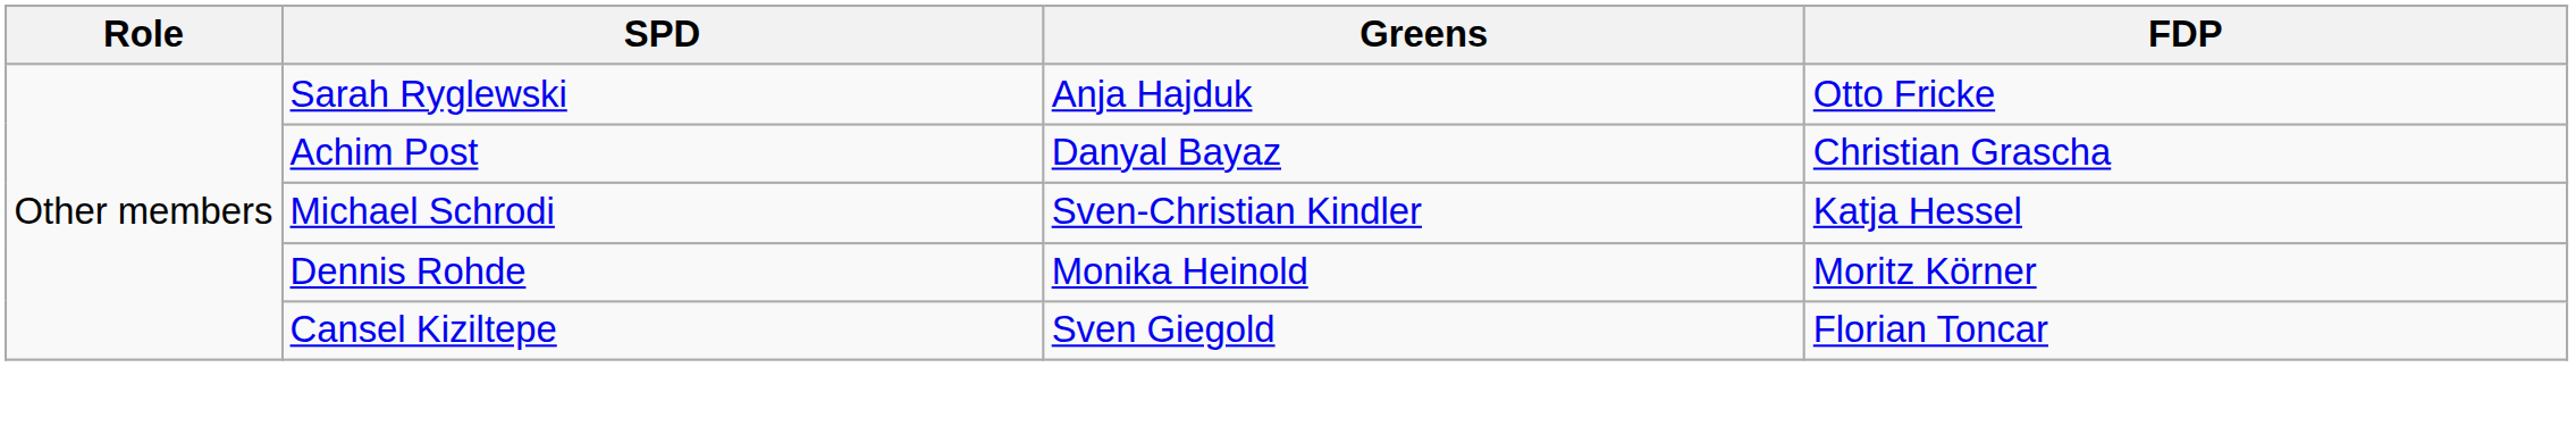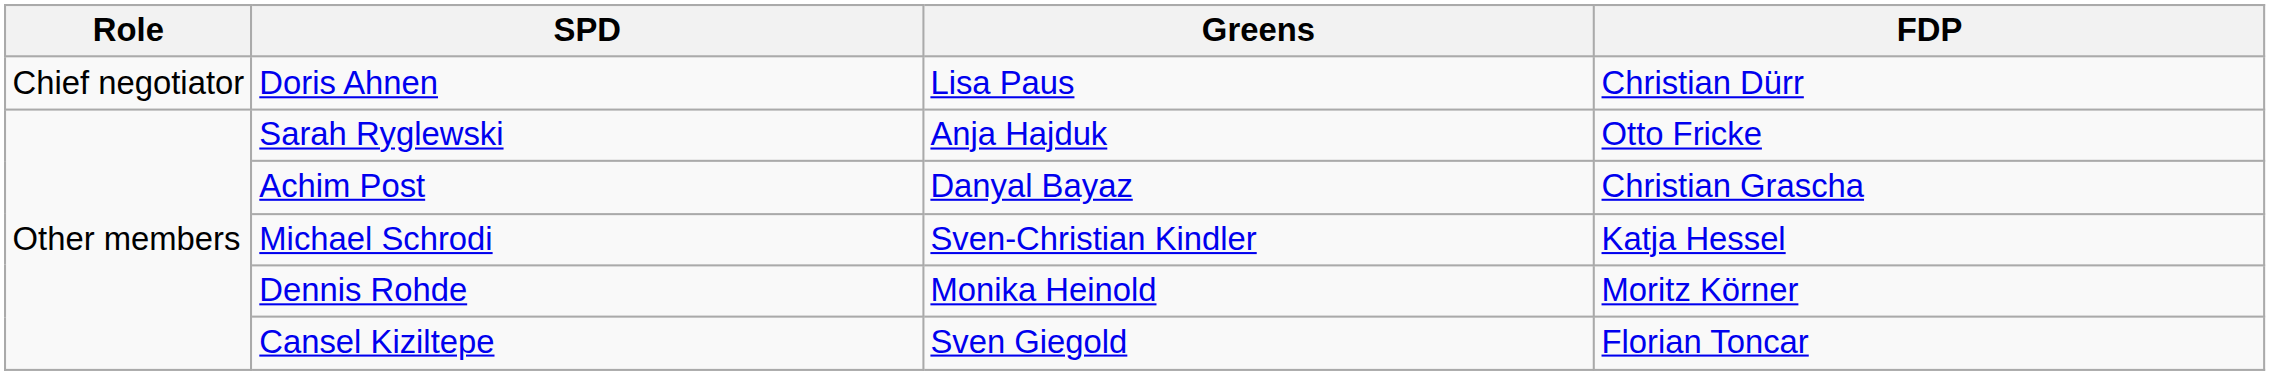+ row: Chief negotiator | Doris Ahnen | Lisa Paus | Christian Dürr
